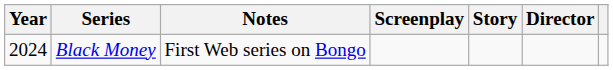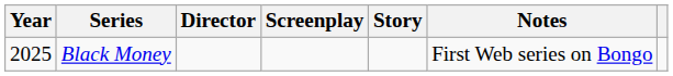columns swapped: Director <-> Notes
Black Money | Year: 2024 -> 2025
